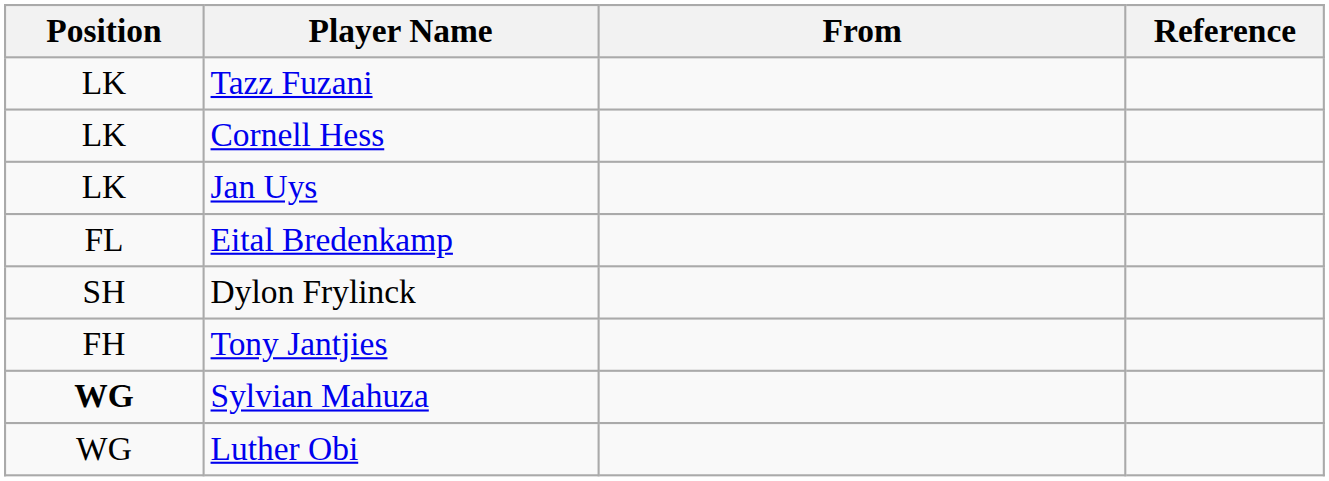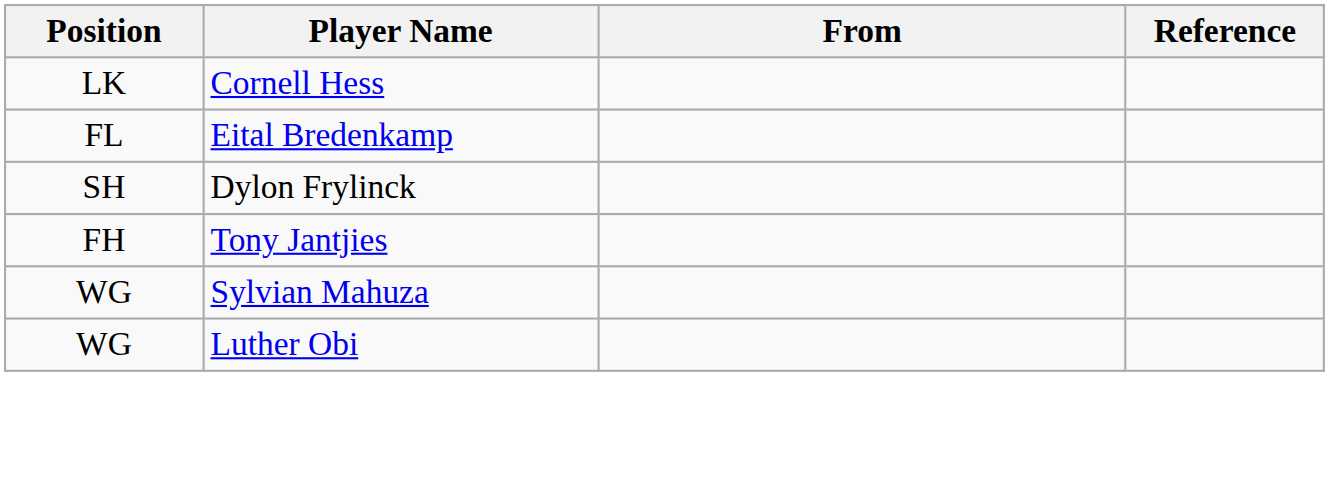- row: LK | Tazz Fuzani
- row: LK | Jan Uys
Sylvian Mahuza | Position: bold -> normal
